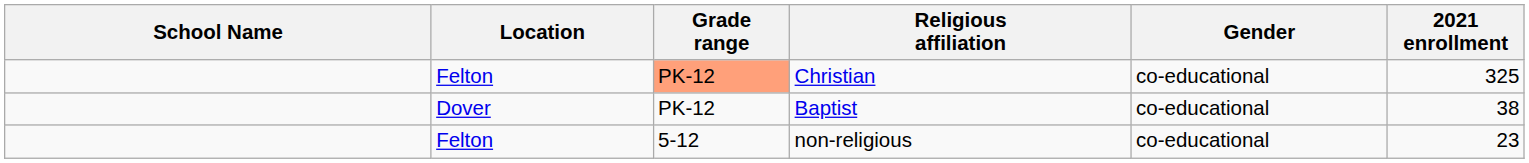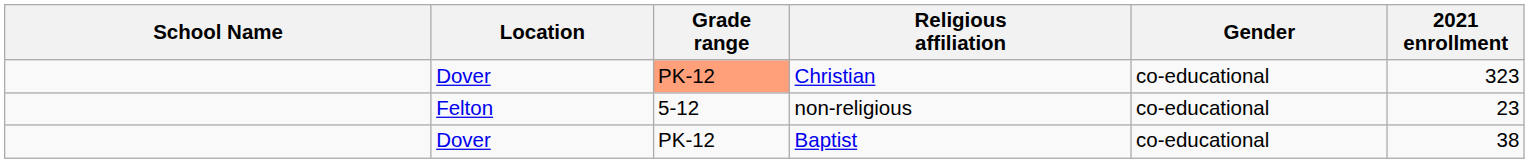Christian | Location: Felton -> Dover
Christian | 2021 enrollment: 325 -> 323
rows swapped: Baptist <-> non-religious
